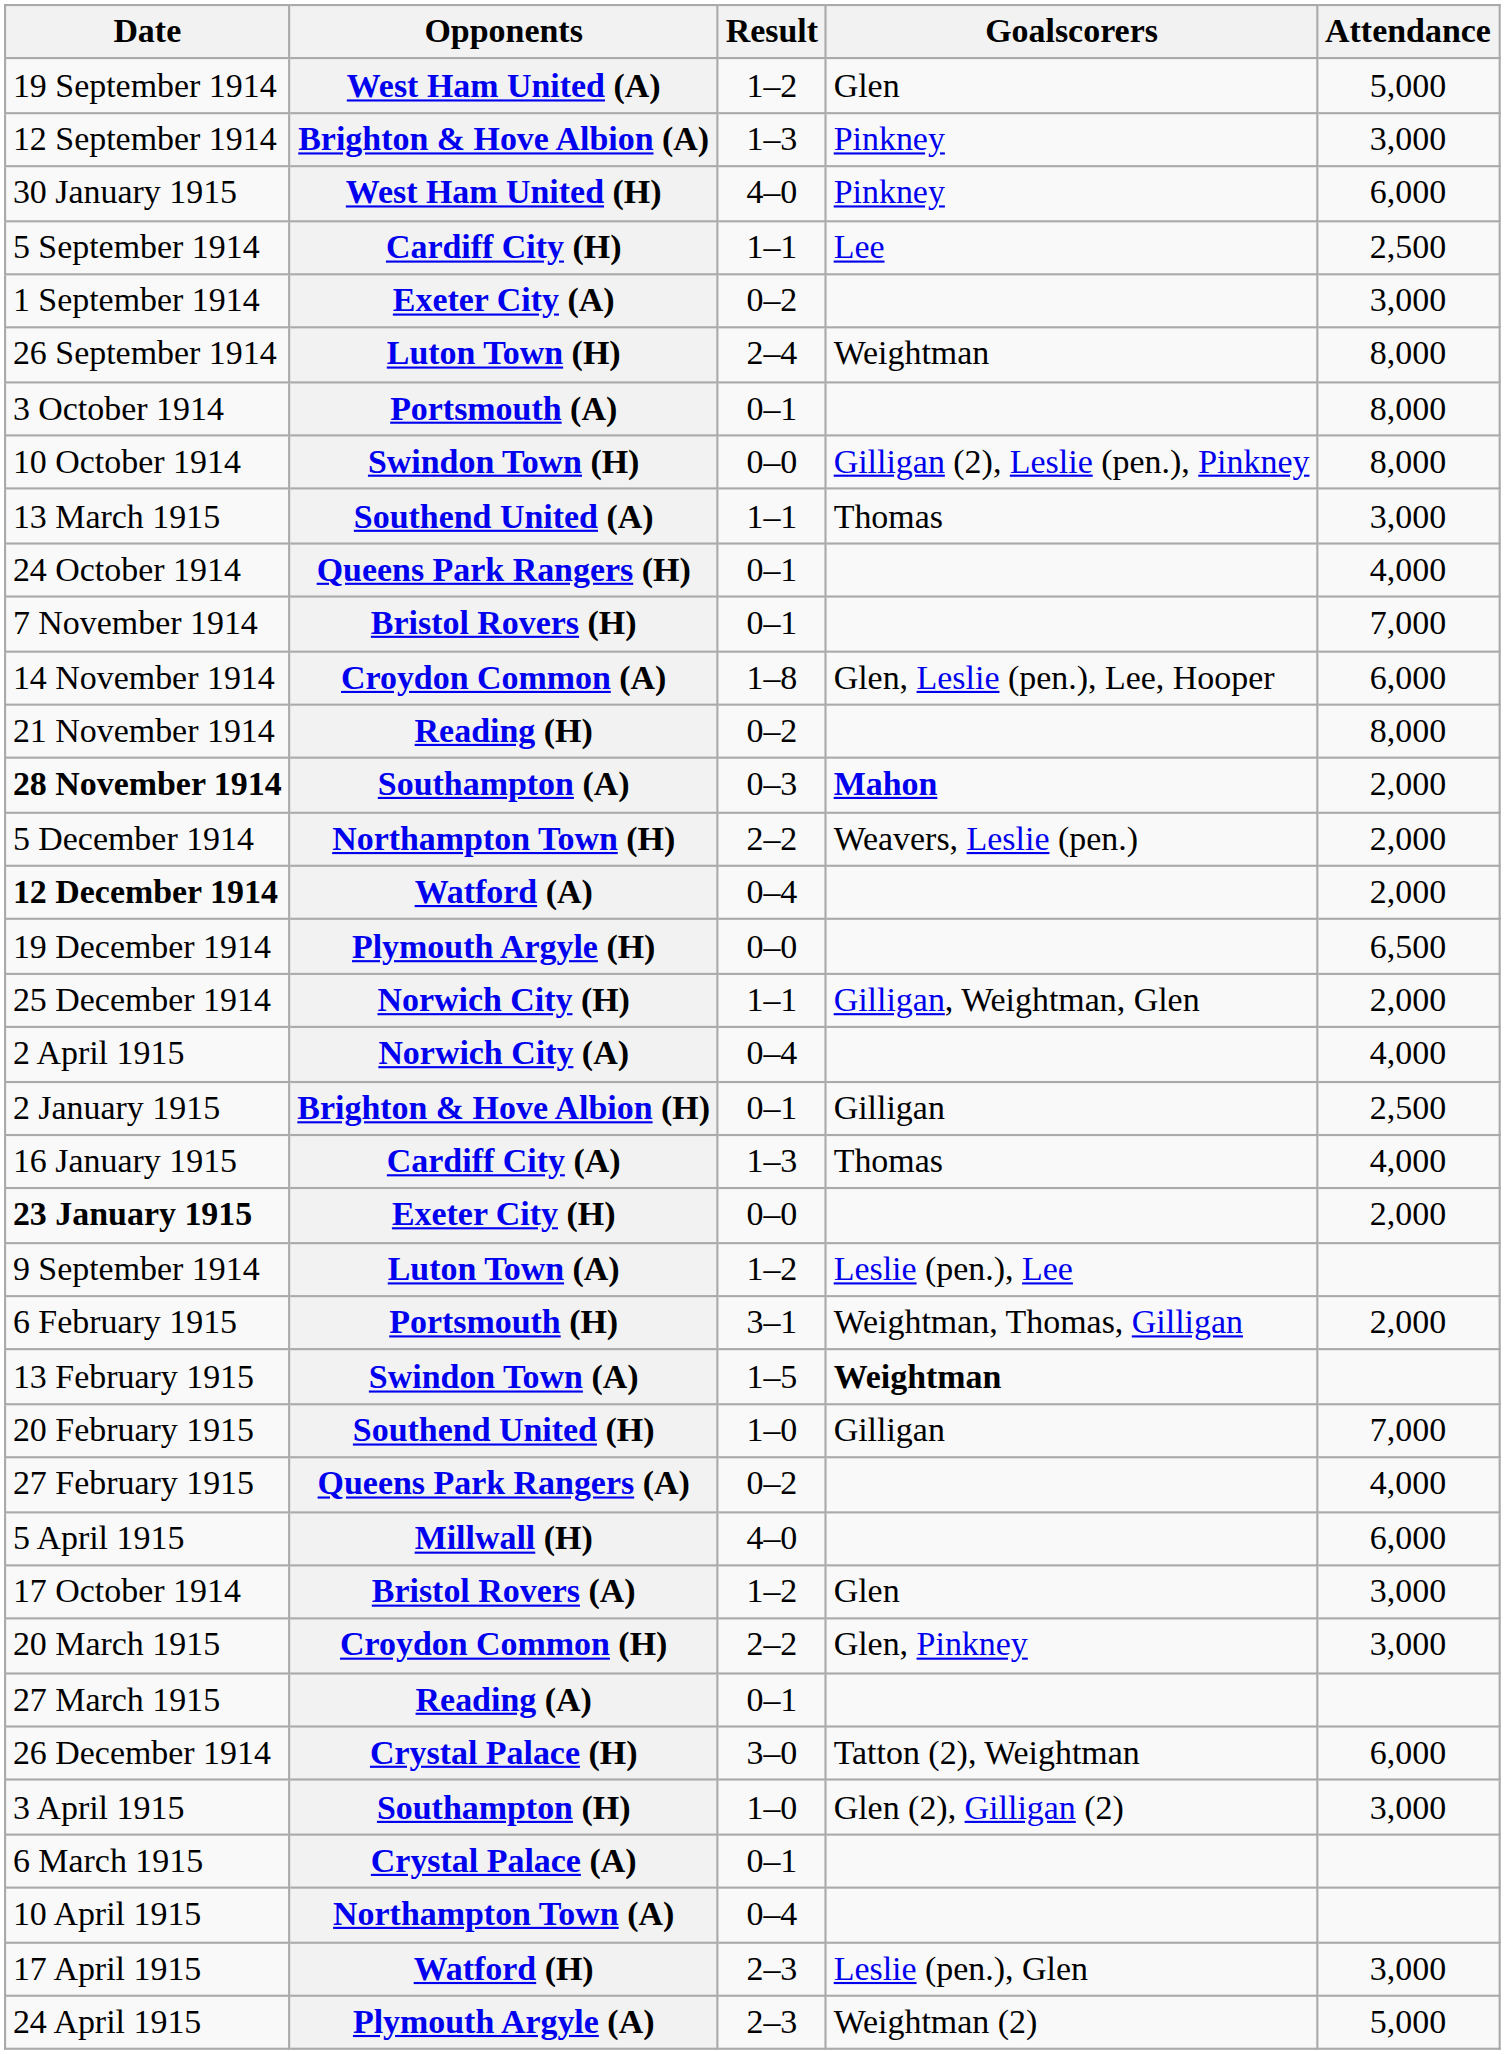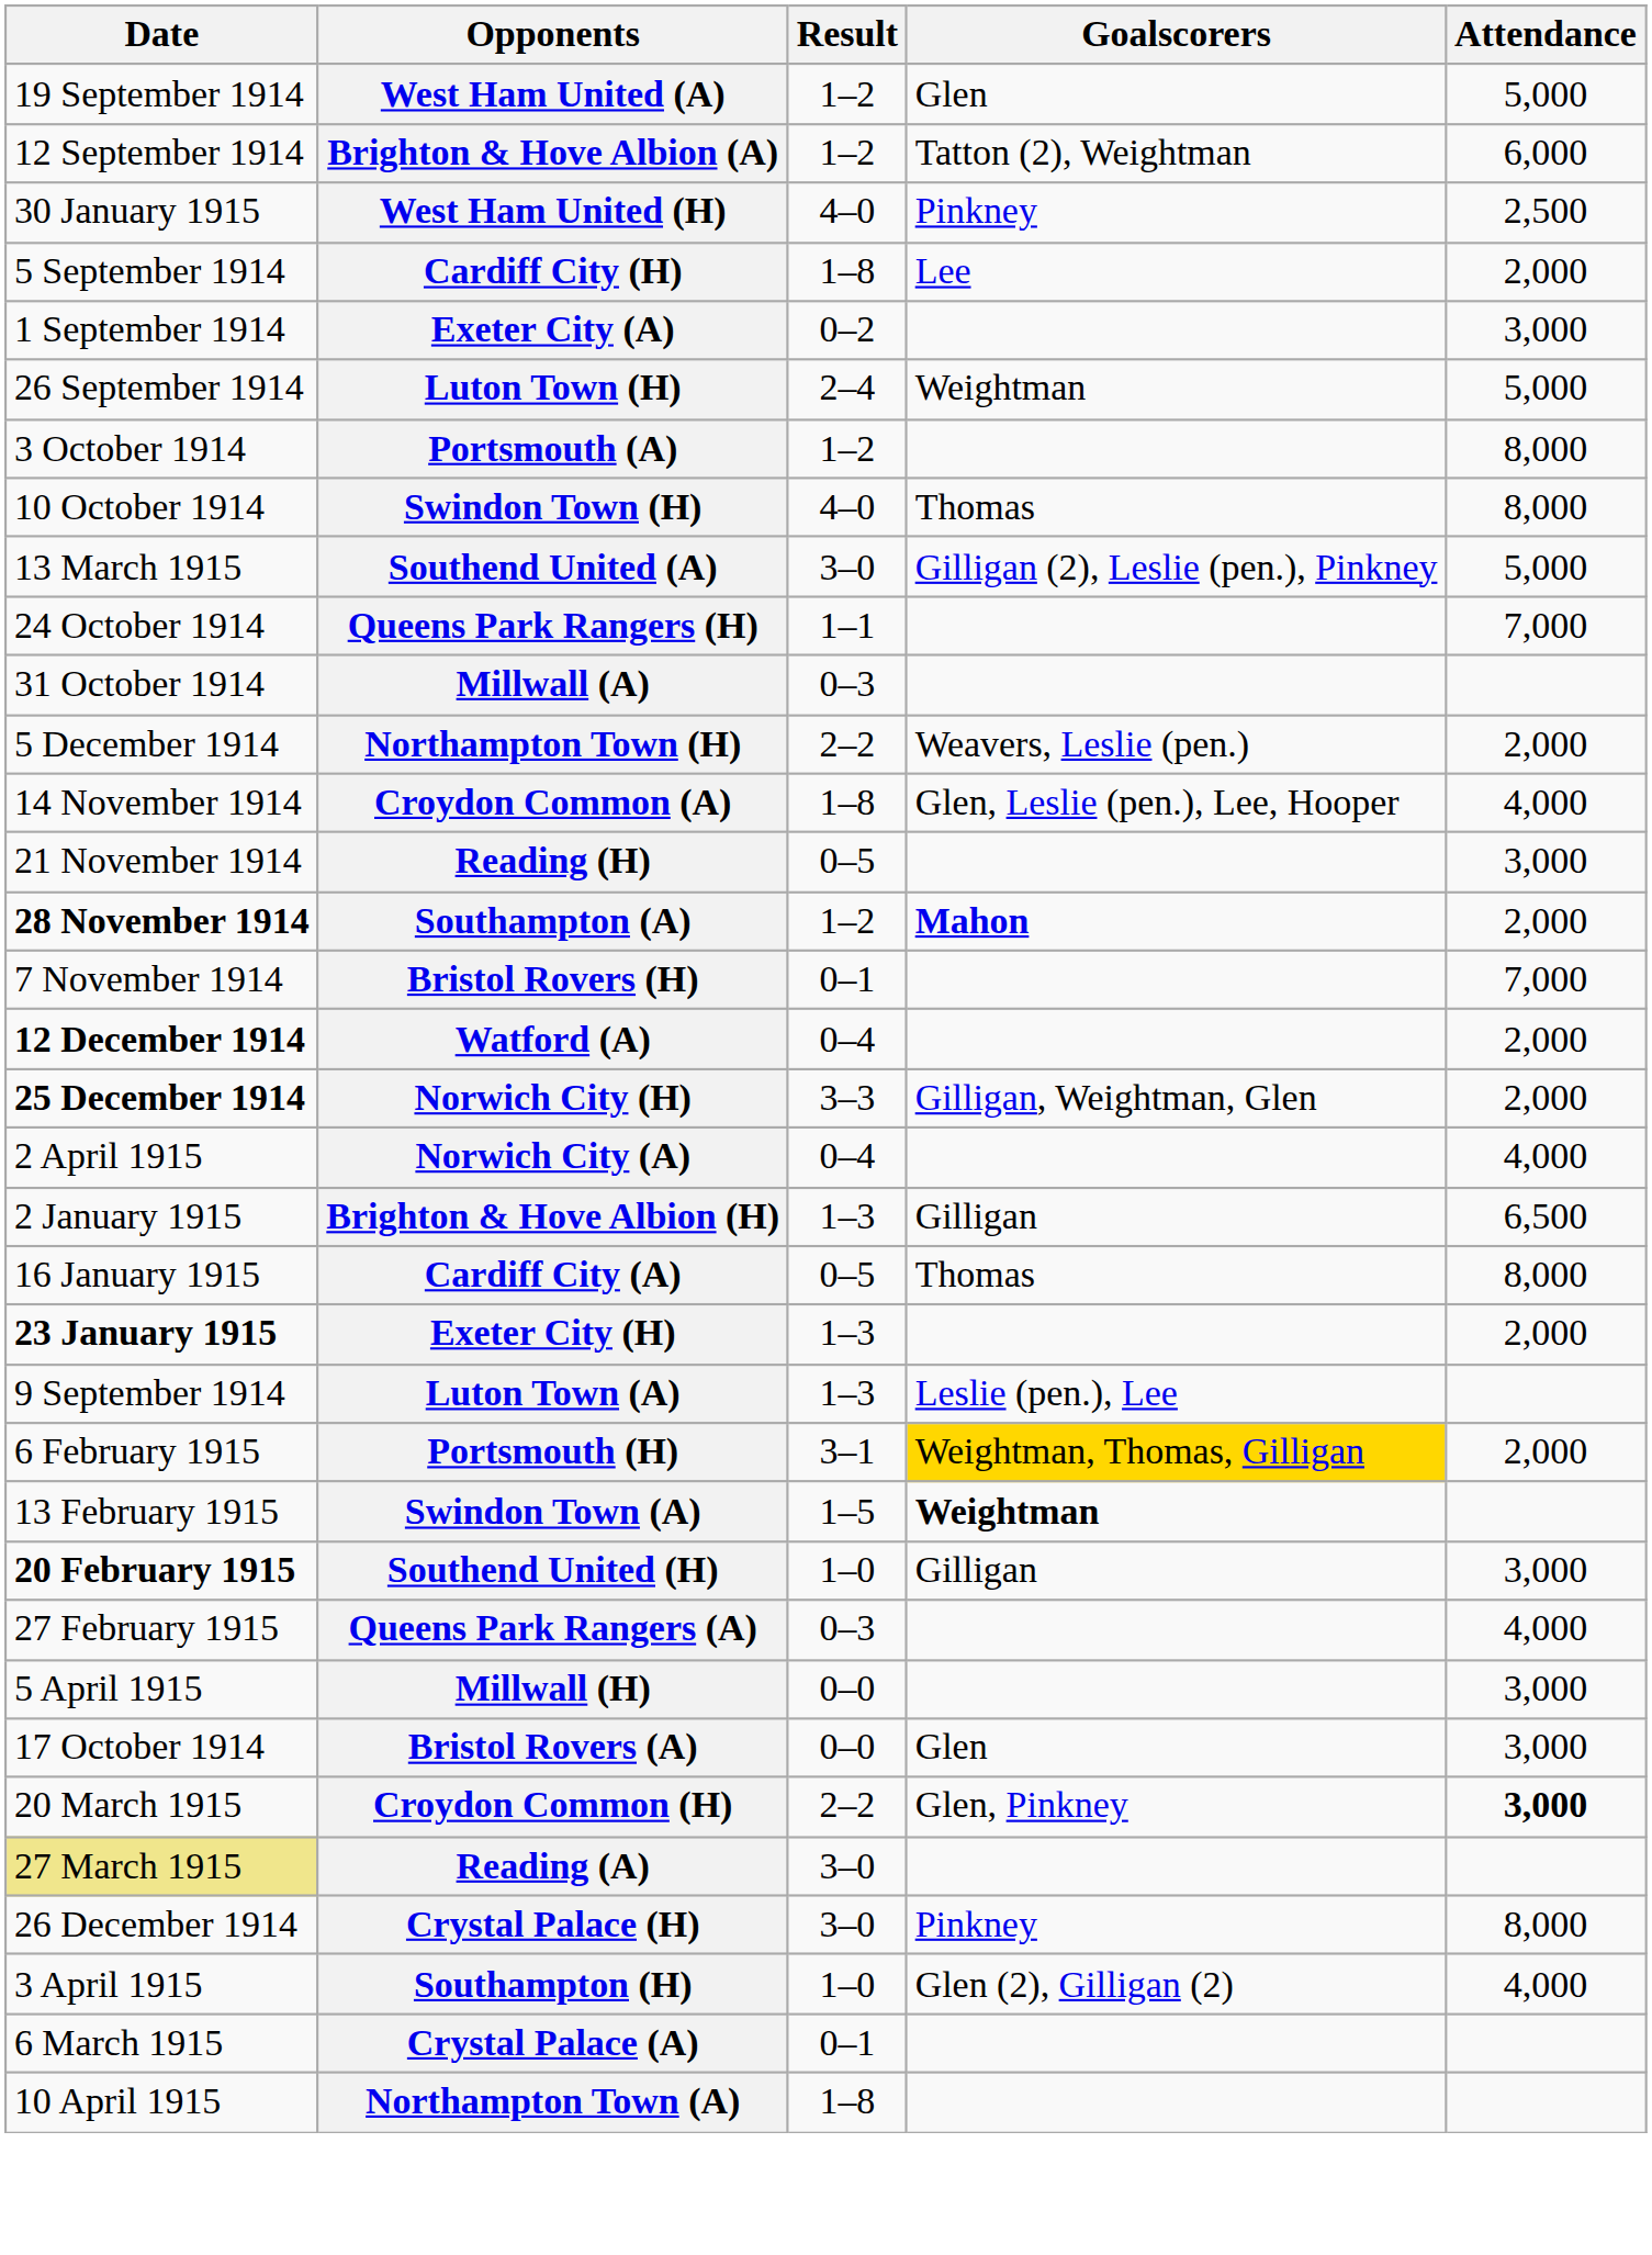Brighton & Hove Albion (A) | Result: 1–3 -> 1–2
Brighton & Hove Albion (A) | Goalscorers: Pinkney -> Tatton (2), Weightman
Brighton & Hove Albion (A) | Attendance: 3,000 -> 6,000
West Ham United (H) | Attendance: 6,000 -> 2,500
Cardiff City (H) | Result: 1–1 -> 1–8
Cardiff City (H) | Attendance: 2,500 -> 2,000
Luton Town (H) | Attendance: 8,000 -> 5,000
Portsmouth (A) | Result: 0–1 -> 1–2
Swindon Town (H) | Result: 0–0 -> 4–0
Swindon Town (H) | Goalscorers: Gilligan (2), Leslie (pen.), Pinkney -> Thomas
Southend United (A) | Result: 1–1 -> 3–0
Southend United (A) | Goalscorers: Thomas -> Gilligan (2), Leslie (pen.), Pinkney
Southend United (A) | Attendance: 3,000 -> 5,000
Queens Park Rangers (H) | Result: 0–1 -> 1–1
Queens Park Rangers (H) | Attendance: 4,000 -> 7,000
+ row: 31 October 1914 | Millwall (A) | 0–3
rows swapped: Bristol Rovers (H) <-> Northampton Town (H)
Croydon Common (A) | Attendance: 6,000 -> 4,000
Reading (H) | Result: 0–2 -> 0–5
Reading (H) | Attendance: 8,000 -> 3,000
Southampton (A) | Result: 0–3 -> 1–2
- row: 19 December 1914 | Plymouth Argyle (H) | 0–0 | 6,500
Norwich City (H) | Date: normal -> bold
Norwich City (H) | Result: 1–1 -> 3–3
Brighton & Hove Albion (H) | Result: 0–1 -> 1–3
Brighton & Hove Albion (H) | Attendance: 2,500 -> 6,500
Cardiff City (A) | Result: 1–3 -> 0–5
Cardiff City (A) | Attendance: 4,000 -> 8,000
Exeter City (H) | Result: 0–0 -> 1–3
Luton Town (A) | Result: 1–2 -> 1–3
Portsmouth (H) | Goalscorers: no background -> gold background
Southend United (H) | Date: normal -> bold
Southend United (H) | Attendance: 7,000 -> 3,000
Queens Park Rangers (A) | Result: 0–2 -> 0–3
Millwall (H) | Result: 4–0 -> 0–0
Millwall (H) | Attendance: 6,000 -> 3,000
Bristol Rovers (A) | Result: 1–2 -> 0–0
Croydon Common (H) | Attendance: normal -> bold
Reading (A) | Date: no background -> khaki background
Reading (A) | Result: 0–1 -> 3–0
Crystal Palace (H) | Goalscorers: Tatton (2), Weightman -> Pinkney
Crystal Palace (H) | Attendance: 6,000 -> 8,000
Southampton (H) | Attendance: 3,000 -> 4,000
Northampton Town (A) | Result: 0–4 -> 1–8
- row: 17 April 1915 | Watford (H) | 2–3 | Leslie (pen.), Glen | 3,000
- row: 24 April 1915 | Plymouth Argyle (A) | 2–3 | Weightman (2) | 5,000
